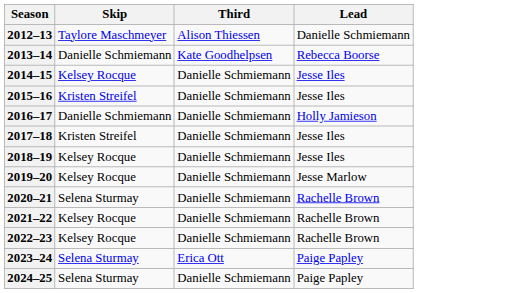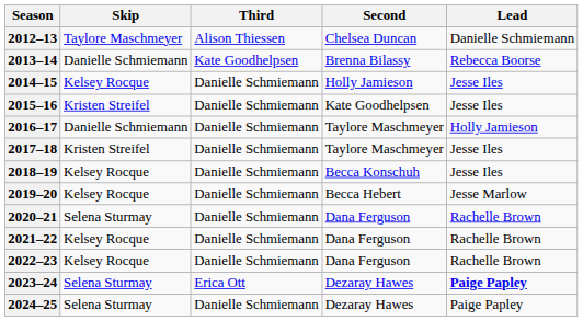+ column: Second | Chelsea Duncan | Brenna Bilassy | Holly Jamieson | Kate Goodhelpsen | Taylore Maschmeyer | Taylore Maschmeyer | Becca Konschuh | Becca Hebert | Dana Ferguson | Dana Ferguson | Dana Ferguson | Dezaray Hawes | Dezaray Hawes
2023–24 | Lead: normal -> bold
